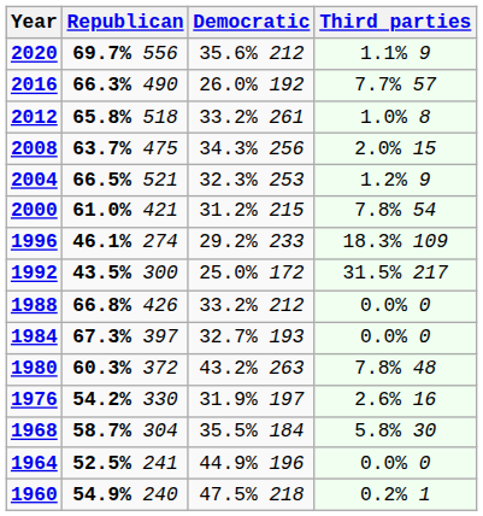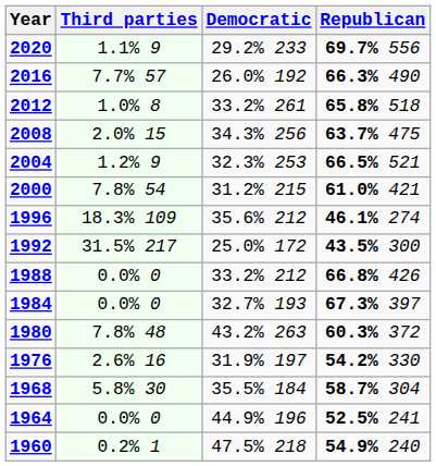columns swapped: Republican <-> Third parties
2020 | Democratic: 35.6% 212 -> 29.2% 233
1996 | Democratic: 29.2% 233 -> 35.6% 212
